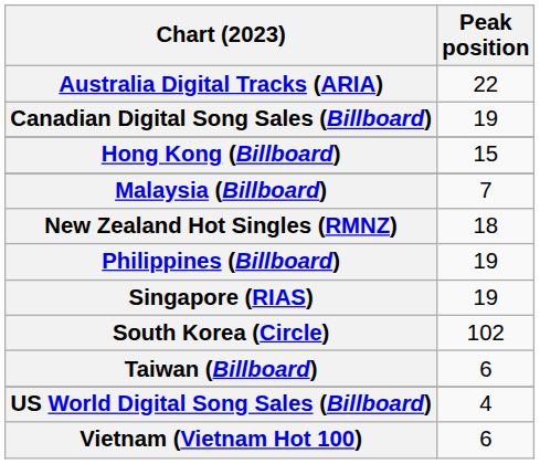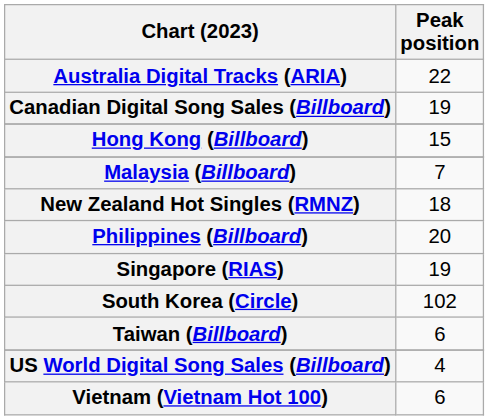Philippines (Billboard) | Peak position: 19 -> 20
